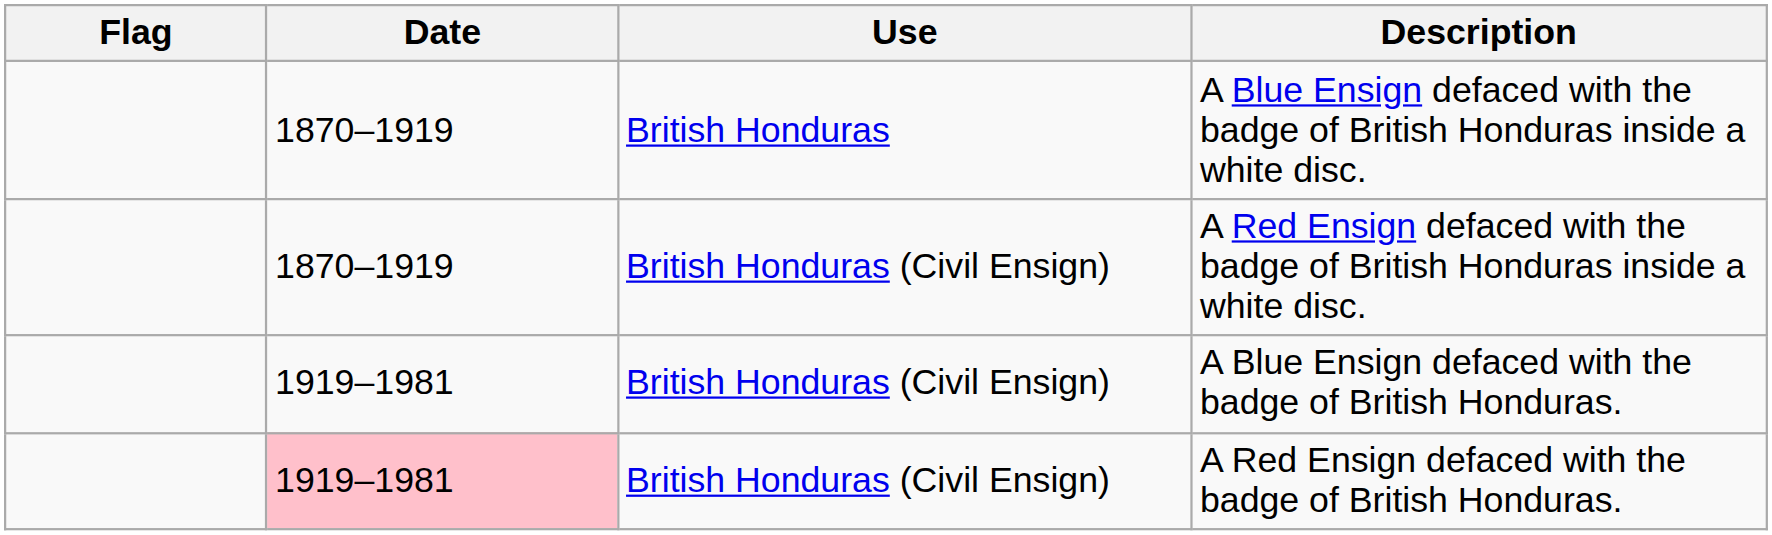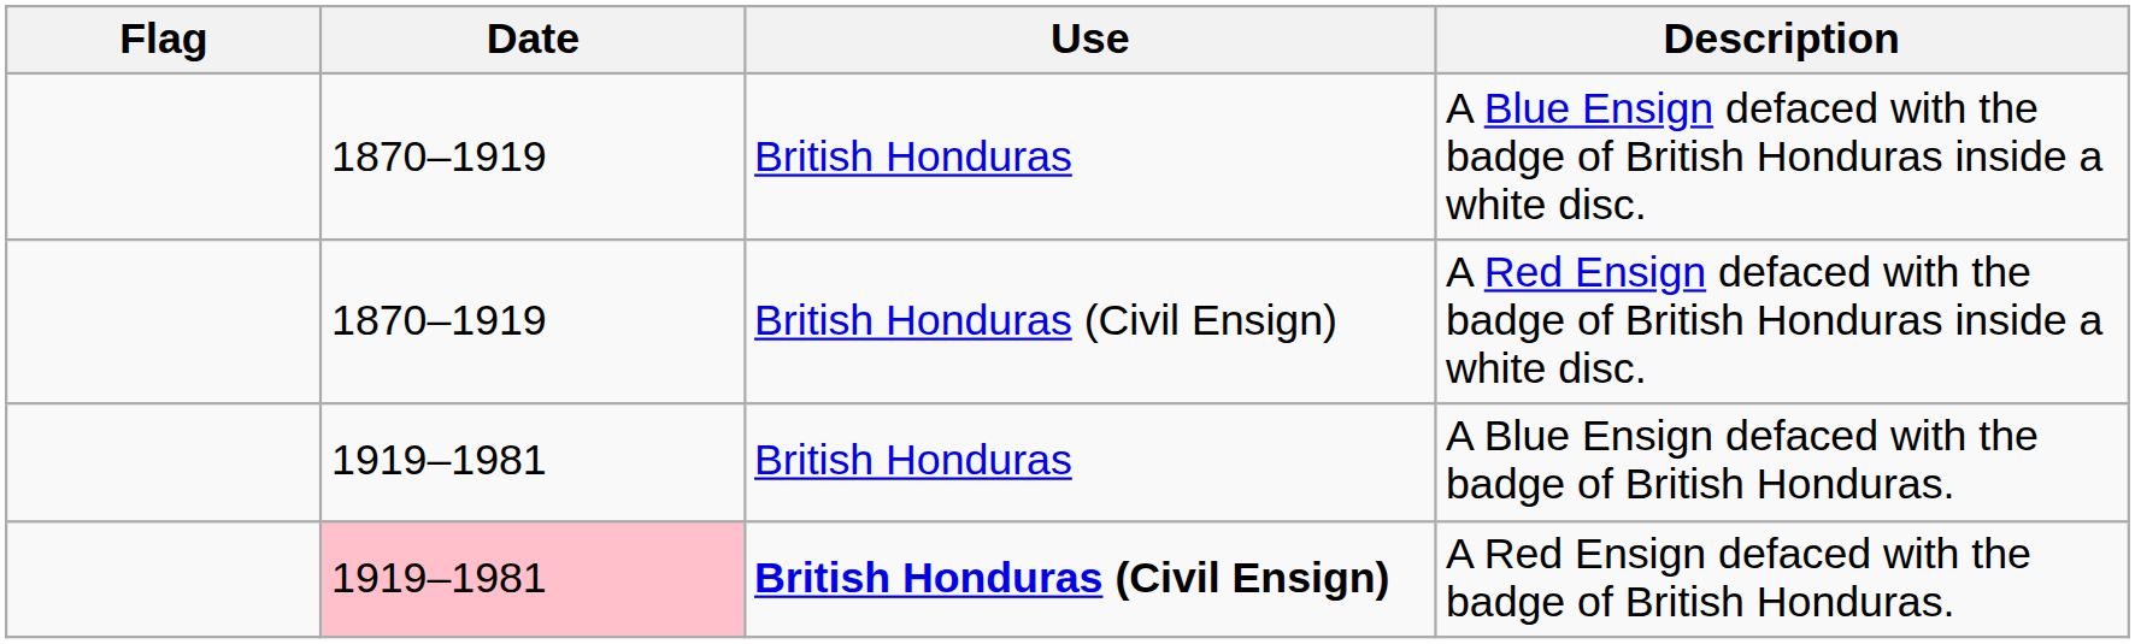A Blue Ensign defaced with the badge of British Honduras. | Use: British Honduras (Civil Ensign) -> British Honduras
A Red Ensign defaced with the badge of British Honduras. | Use: normal -> bold
